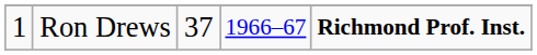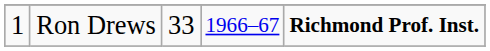Ron Drews | column 3: 37 -> 33
